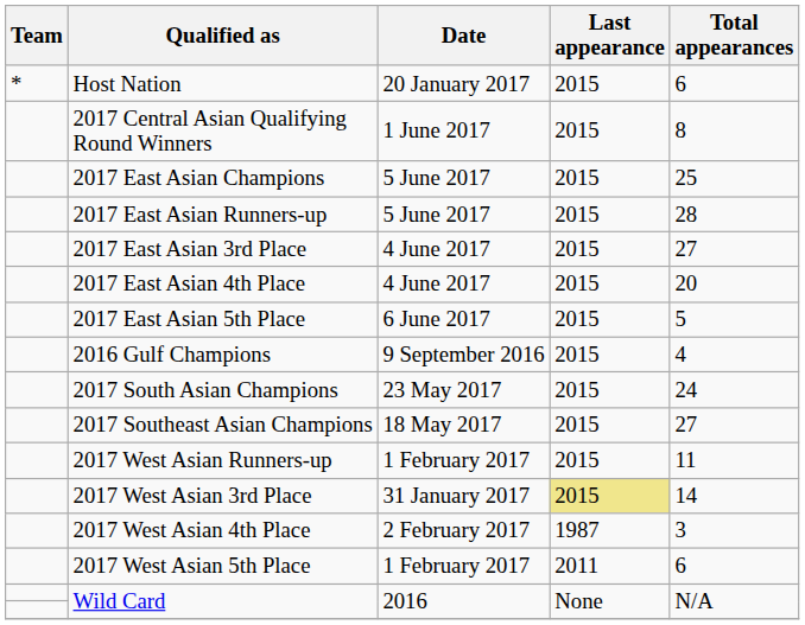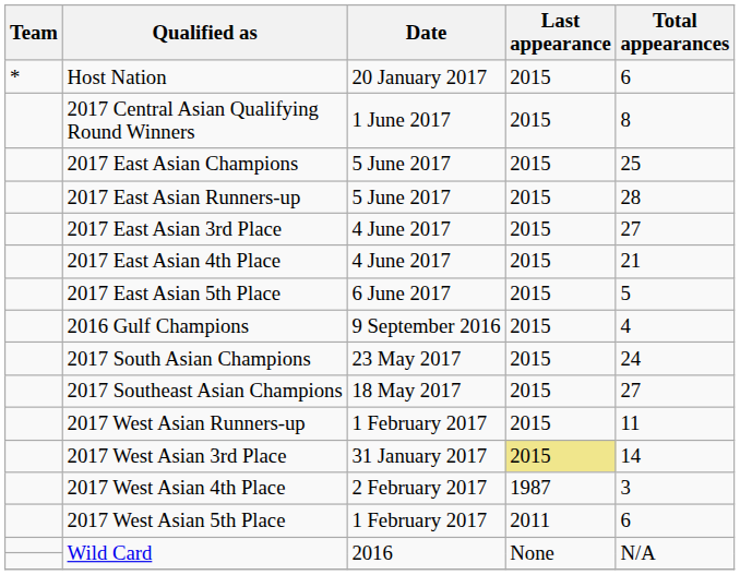2017 East Asian 4th Place | Total appearances: 20 -> 21
